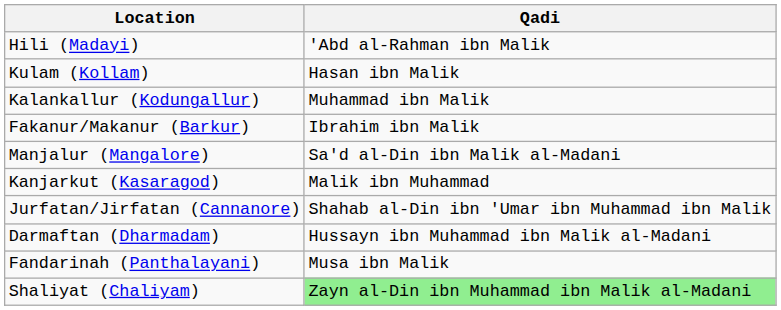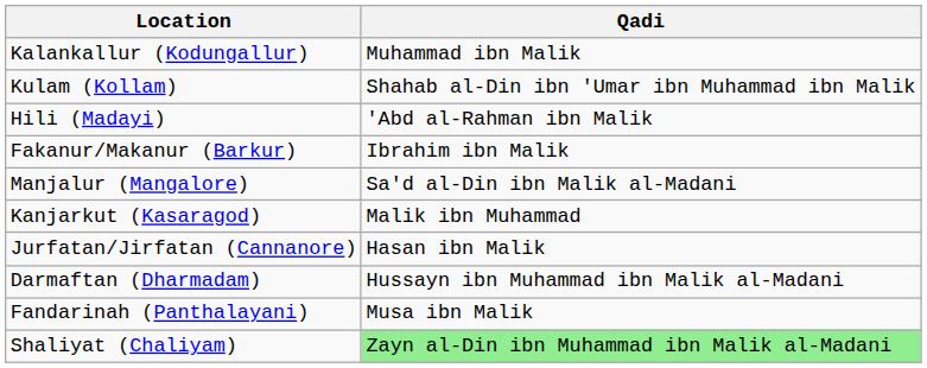rows swapped: Kalankallur (Kodungallur) <-> Hili (Madayi)
Kulam (Kollam) | Qadi: Hasan ibn Malik -> Shahab al-Din ibn 'Umar ibn Muhammad ibn Malik
Jurfatan/Jirfatan (Cannanore) | Qadi: Shahab al-Din ibn 'Umar ibn Muhammad ibn Malik -> Hasan ibn Malik
